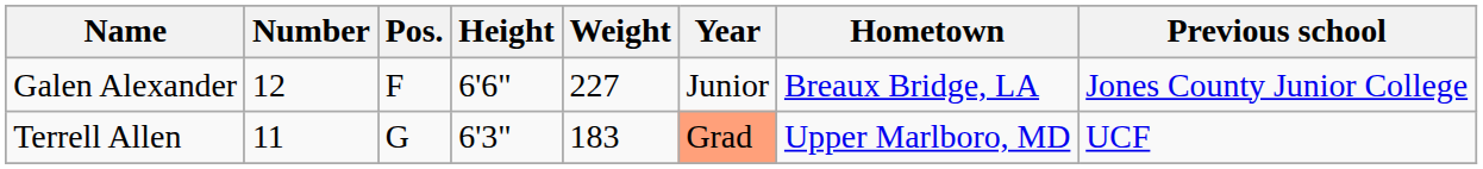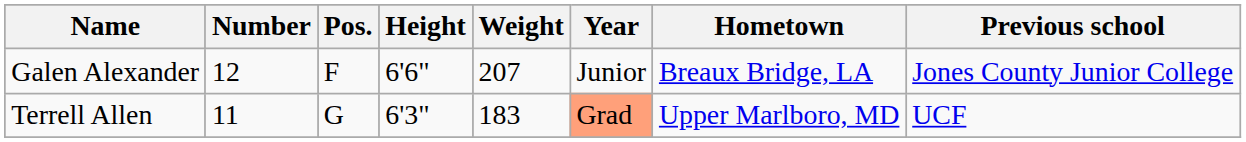Galen Alexander | Weight: 227 -> 207
